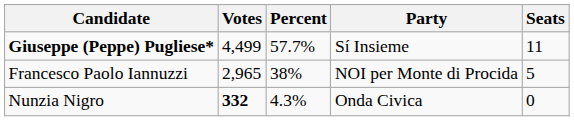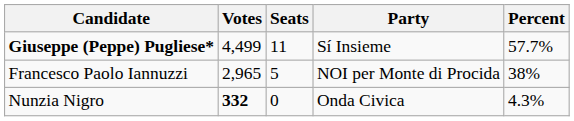columns swapped: Percent <-> Seats
